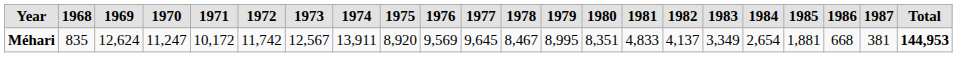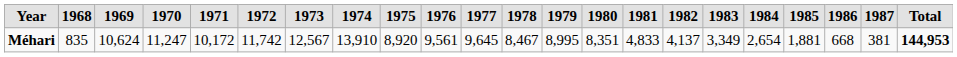Méhari | 1969: 12,624 -> 10,624
Méhari | 1974: 13,911 -> 13,910
Méhari | 1976: 9,569 -> 9,561
